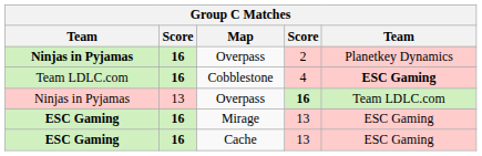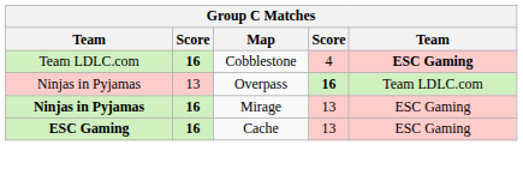- row: Ninjas in Pyjamas | 16 | Overpass | 2 | Planetkey Dynamics
Mirage | column 1: ESC Gaming -> Ninjas in Pyjamas
